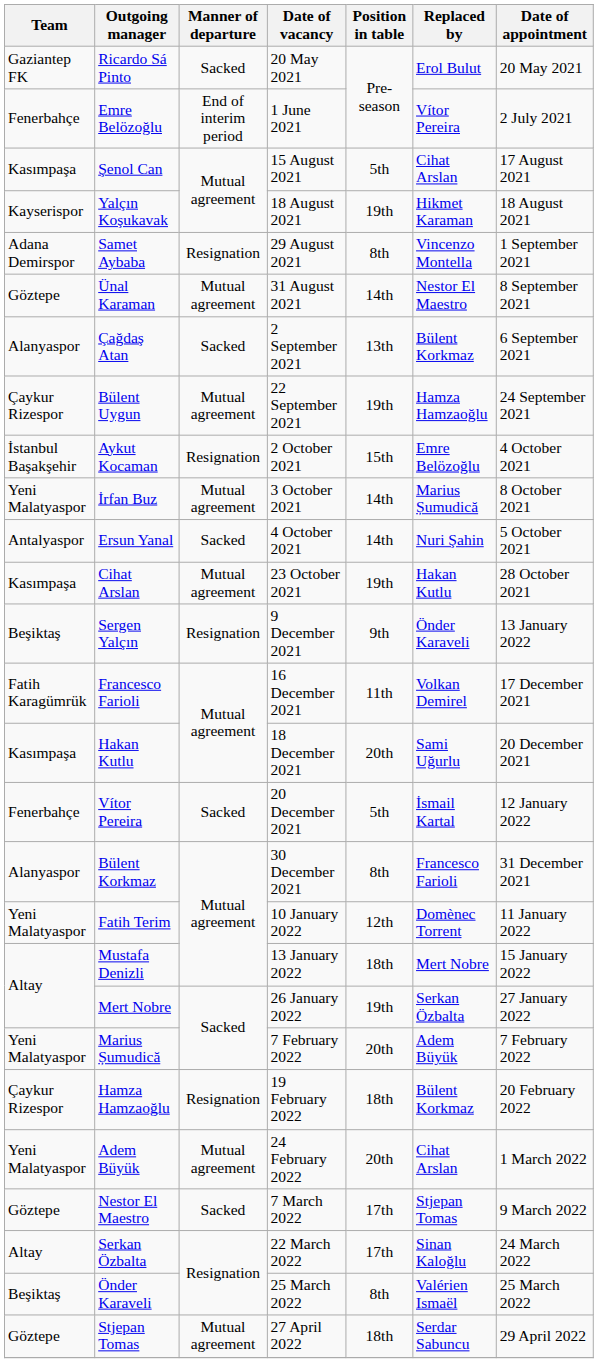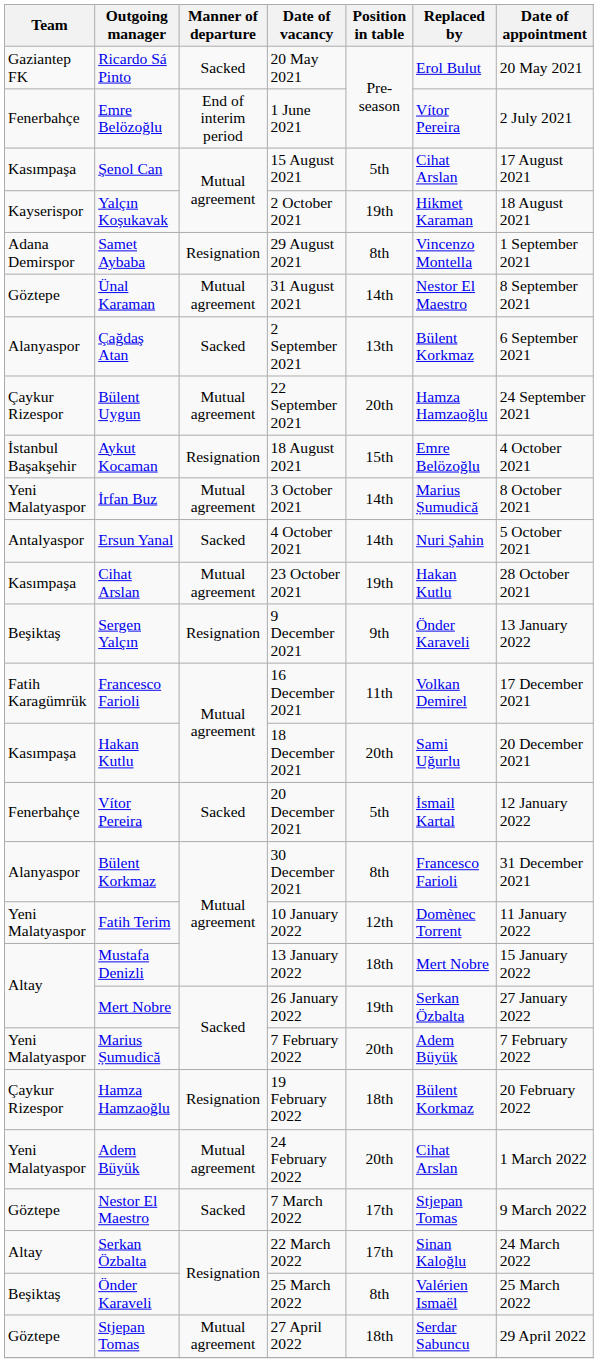Yalçın Koşukavak | Date of vacancy: 18 August 2021 -> 2 October 2021
Bülent Uygun | Position in table: 19th -> 20th
Aykut Kocaman | Date of vacancy: 2 October 2021 -> 18 August 2021
